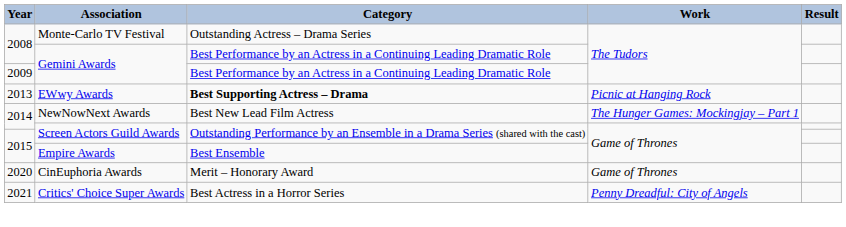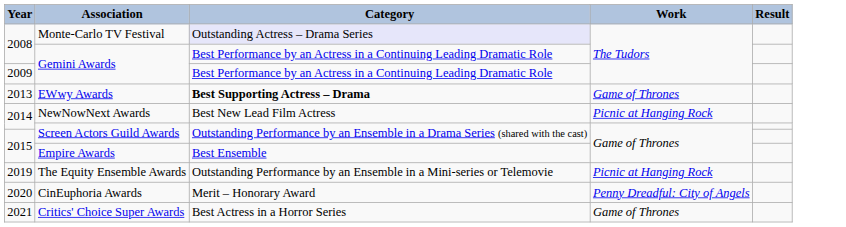Monte-Carlo TV Festival | Category: no background -> lavender background
EWwy Awards | Work: Picnic at Hanging Rock -> Game of Thrones
NewNowNext Awards | Work: The Hunger Games: Mockingjay – Part 1 -> Picnic at Hanging Rock
+ row: 2019 | The Equity Ensemble Awards | Outstanding Performance by an Ensemble in a Mini-series or Telemovie | Picnic at Hanging Rock
CinEuphoria Awards | Work: Game of Thrones -> Penny Dreadful: City of Angels
Critics' Choice Super Awards | Work: Penny Dreadful: City of Angels -> Game of Thrones
